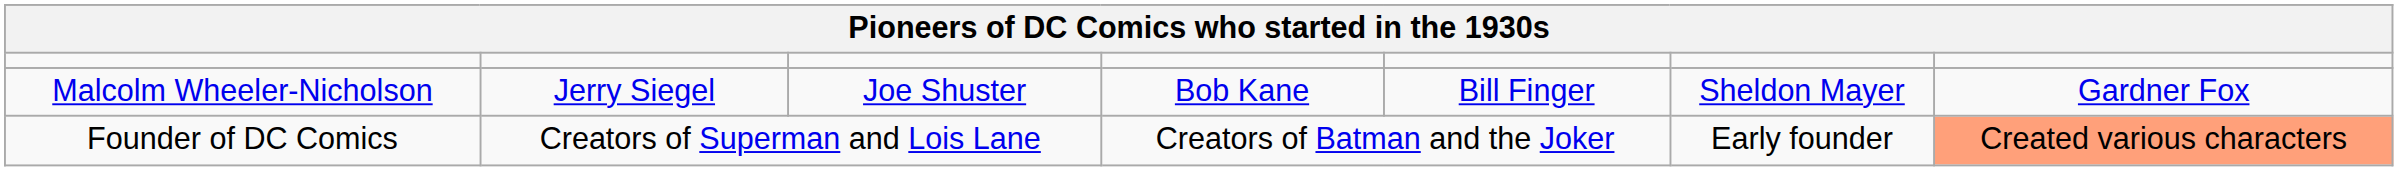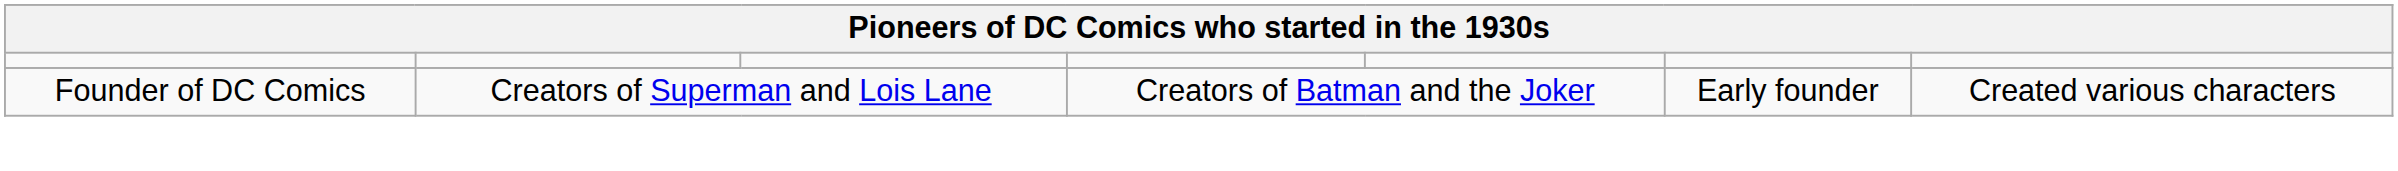- row: Malcolm Wheeler-Nicholson | Jerry Siegel | Joe Shuster | Bob Kane | Bill Finger | Sheldon Mayer | Gardner Fox
Founder of DC Comics | column 7: lightsalmon background -> no background
